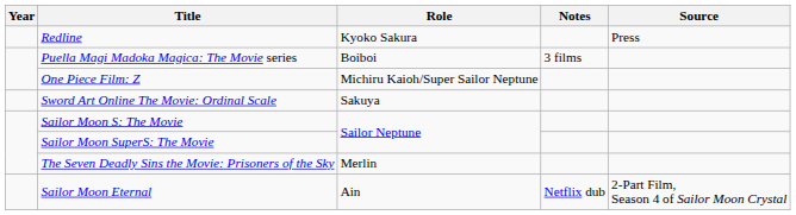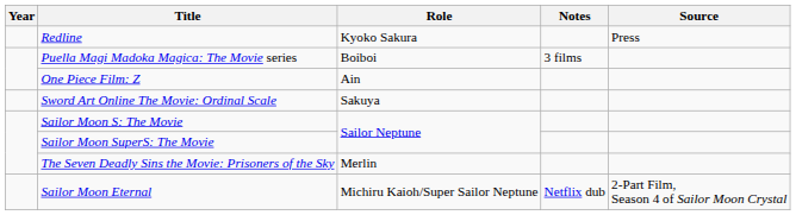One Piece Film: Z | Role: Michiru Kaioh/Super Sailor Neptune -> Ain
Sailor Moon Eternal | Role: Ain -> Michiru Kaioh/Super Sailor Neptune
